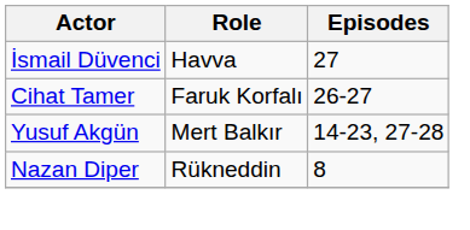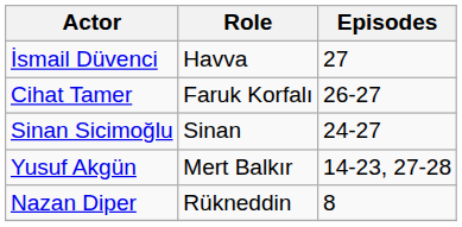+ row: Sinan Sicimoğlu | Sinan | 24-27
